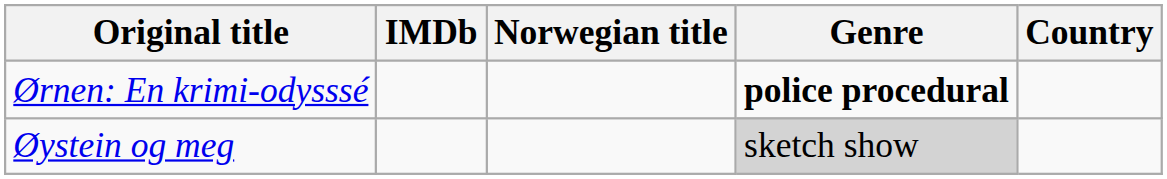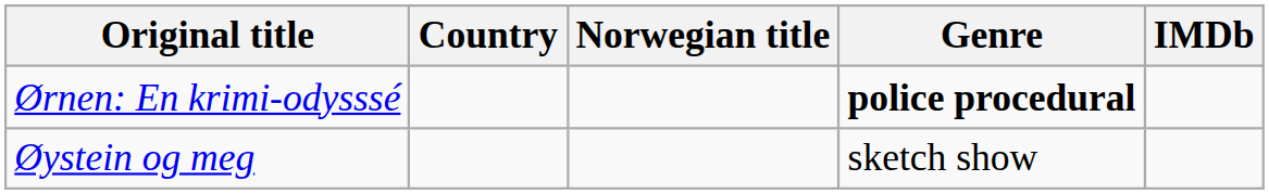columns swapped: Country <-> IMDb
Øystein og meg | Genre: lightgrey background -> no background
